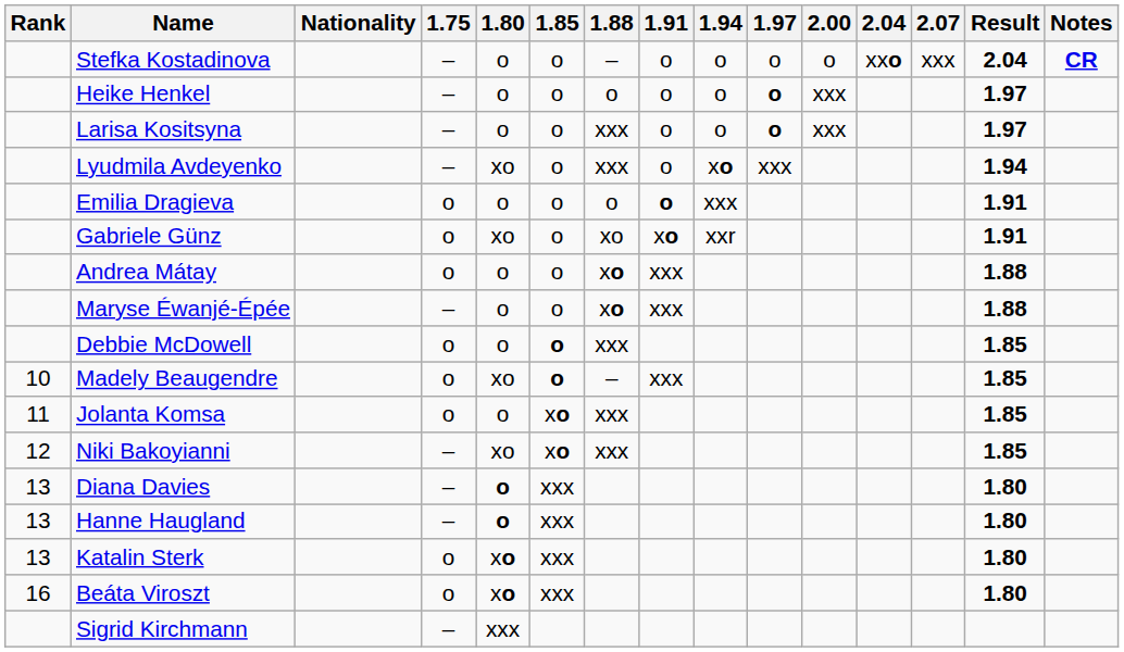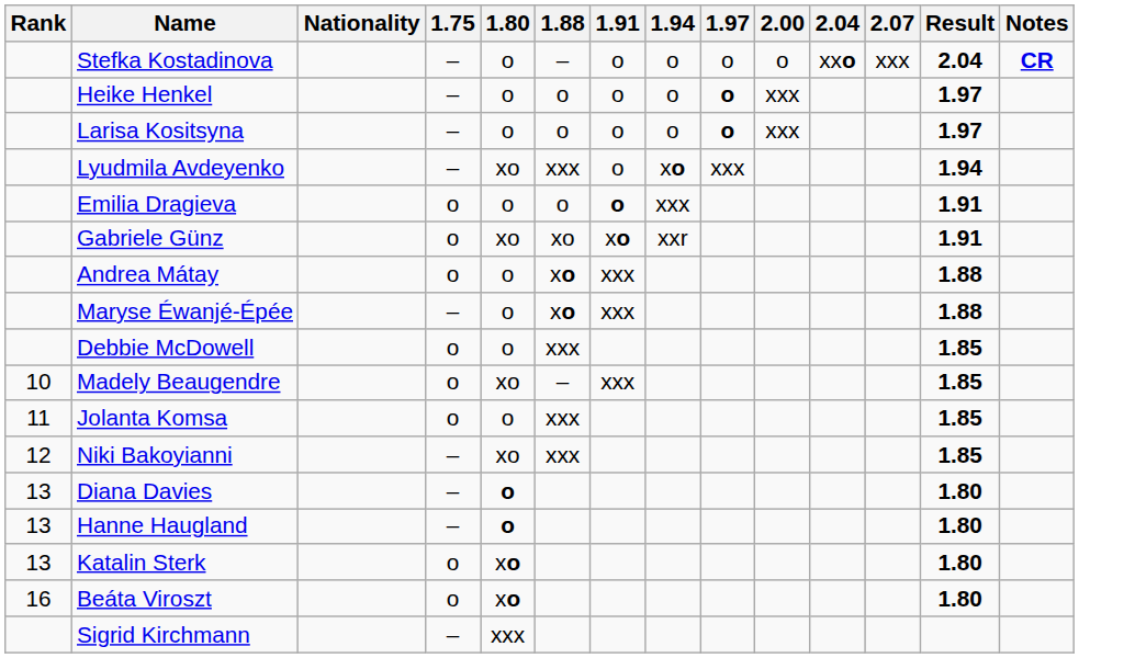- column: 1.85 | o | o | o | o | o | o | o | o | o | o | xo | xo | xxx | xxx | xxx | xxx
Larisa Kositsyna | 1.88: xxx -> o
